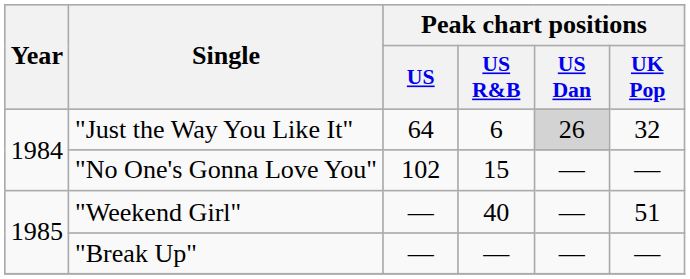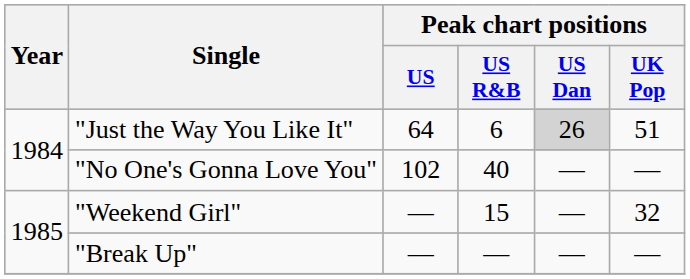"Just the Way You Like It" | Peak chart positions / UK Pop: 32 -> 51
"No One's Gonna Love You" | Peak chart positions / US R&B: 15 -> 40
"Weekend Girl" | Peak chart positions / US R&B: 40 -> 15
"Weekend Girl" | Peak chart positions / UK Pop: 51 -> 32
